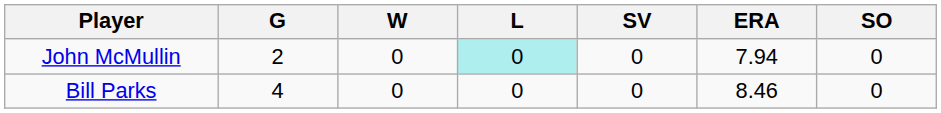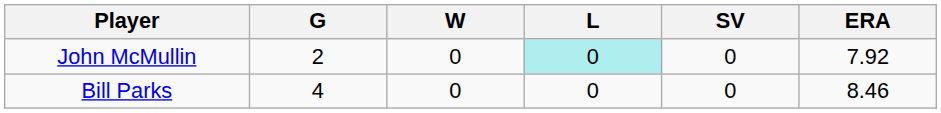- column: SO | 0 | 0
John McMullin | ERA: 7.94 -> 7.92
